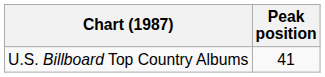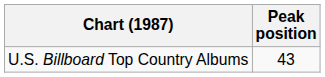U.S. Billboard Top Country Albums | Peak position: 41 -> 43
